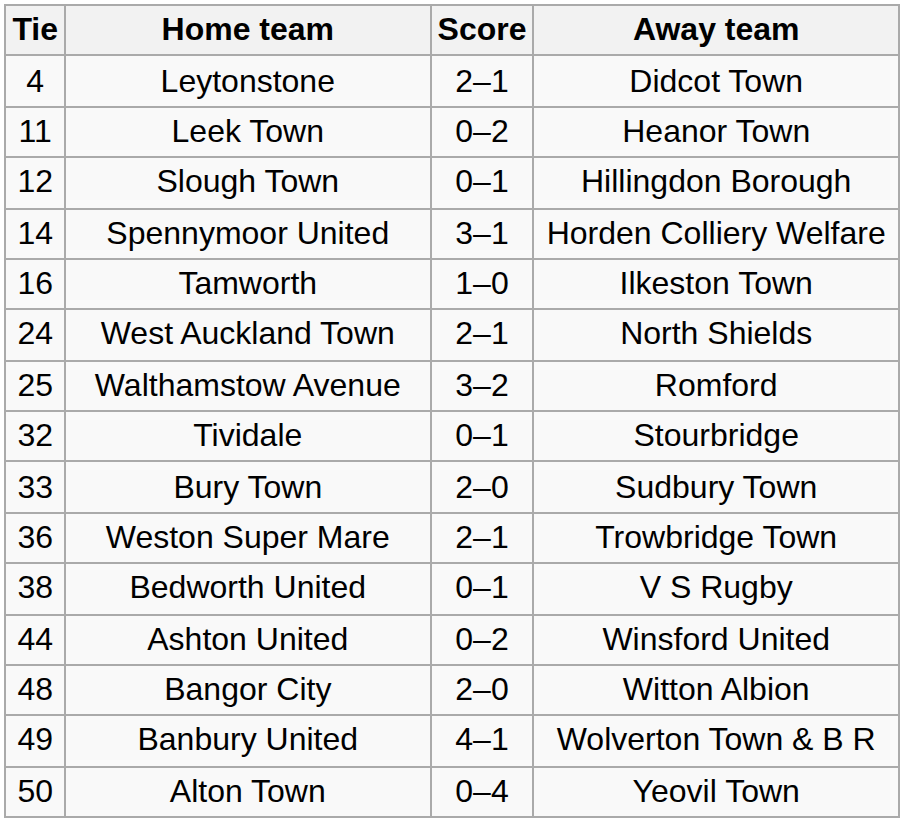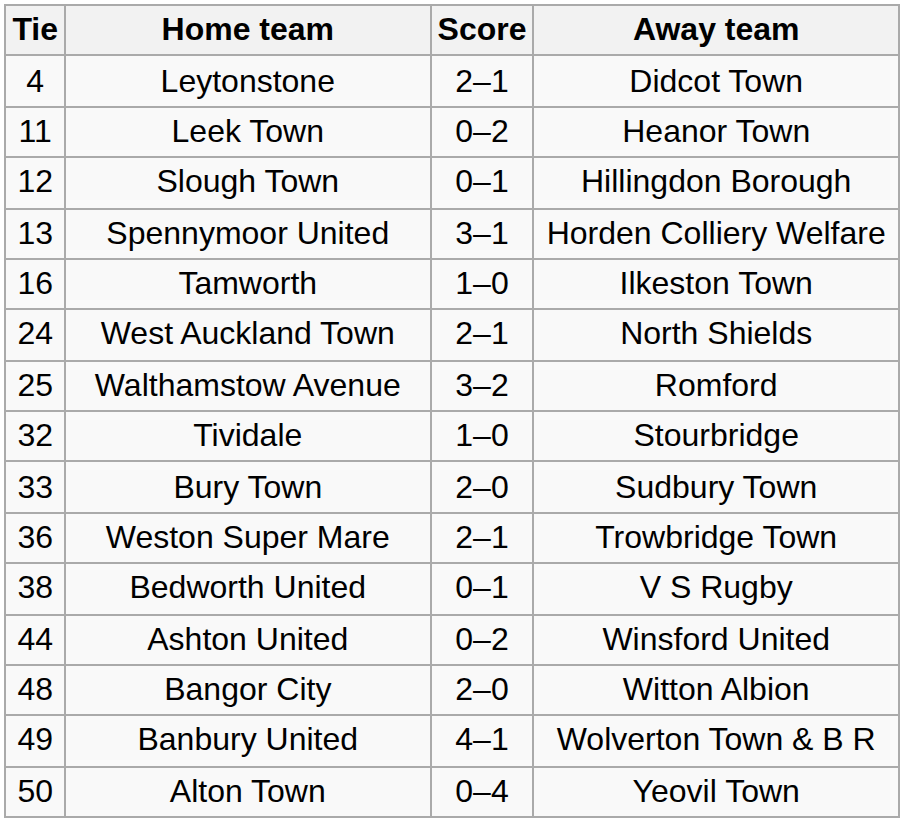Spennymoor United | Tie: 14 -> 13
Tividale | Score: 0–1 -> 1–0
